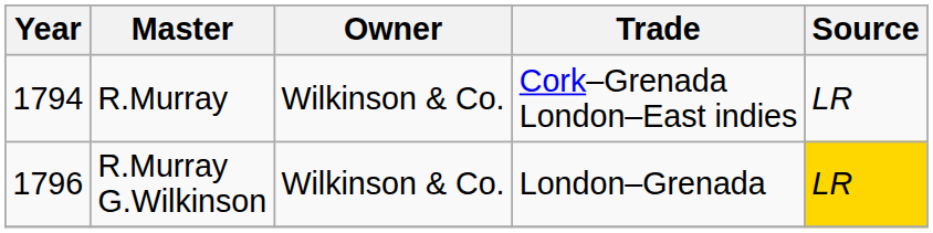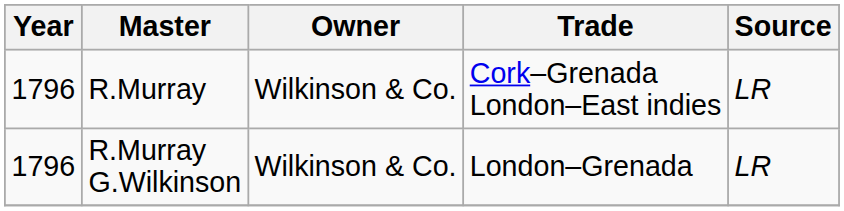R.Murray | Year: 1794 -> 1796
R.Murray G.Wilkinson | Source: gold background -> no background
